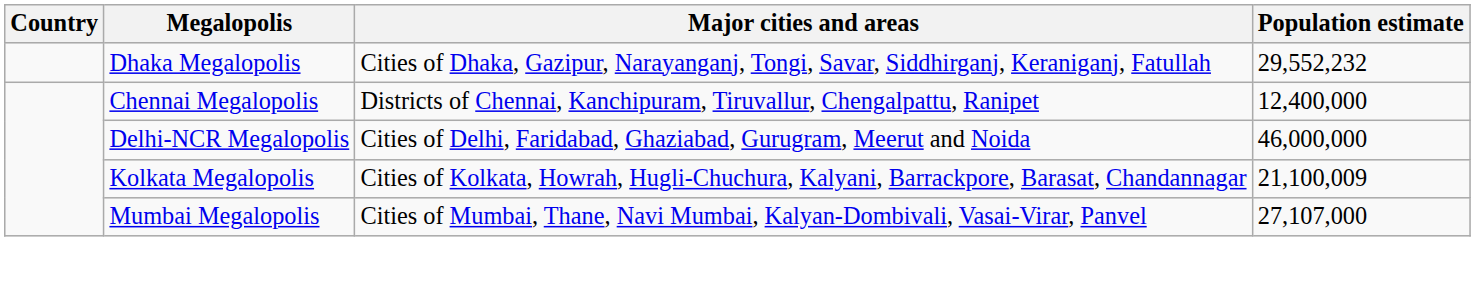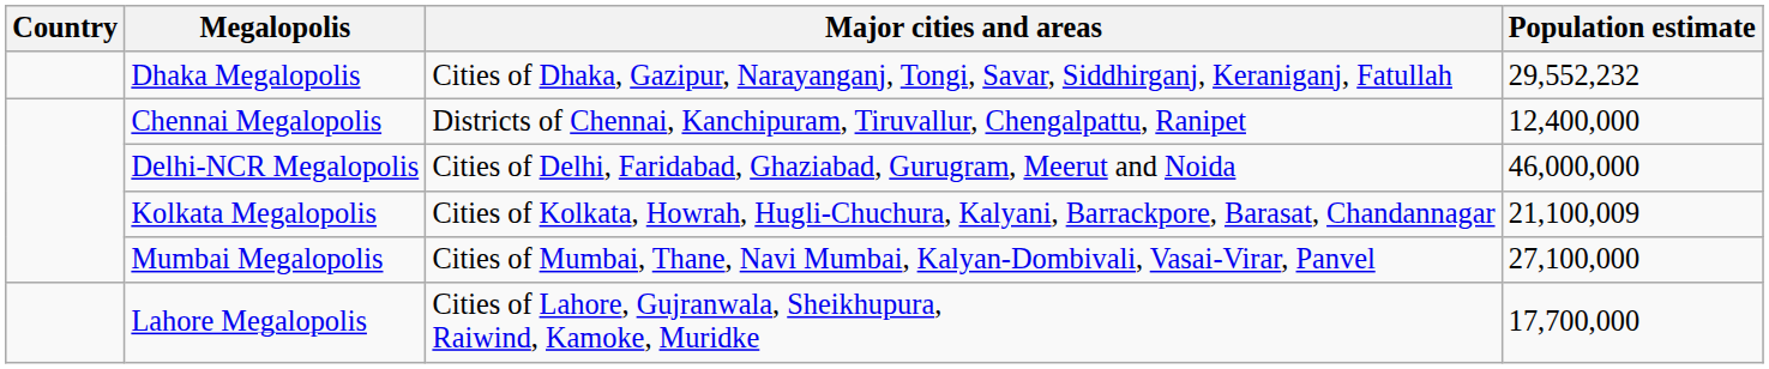Mumbai Megalopolis | Population estimate: 27,107,000 -> 27,100,000
+ row: Lahore Megalopolis | Cities of Lahore, Gujranwala, Sheikhupura, Raiwind, Kamoke, Muridke | 17,700,000
